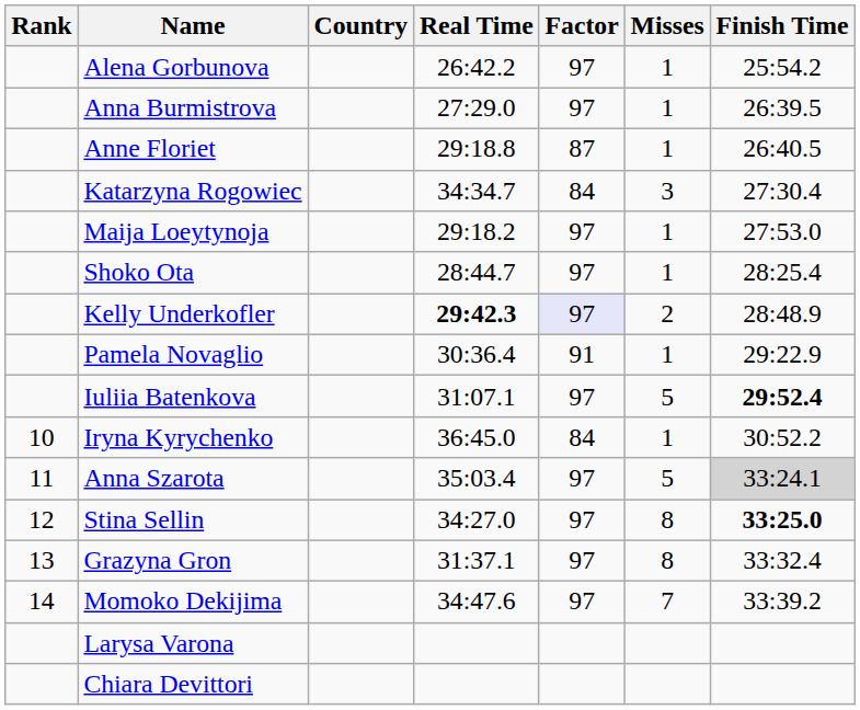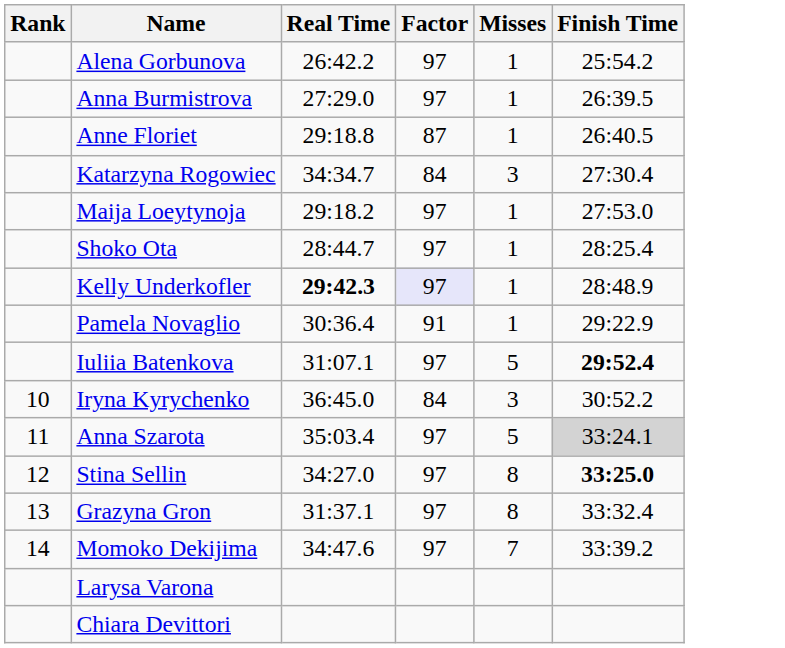- column: Country
Kelly Underkofler | Misses: 2 -> 1
Iryna Kyrychenko | Misses: 1 -> 3
